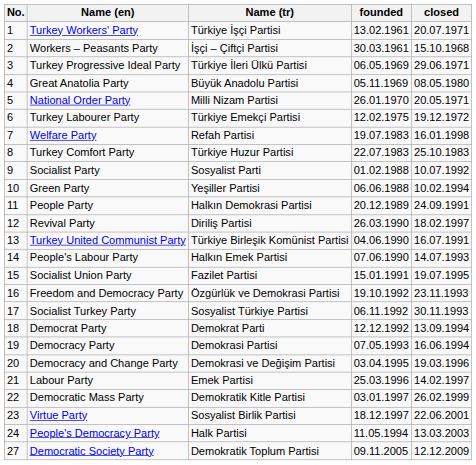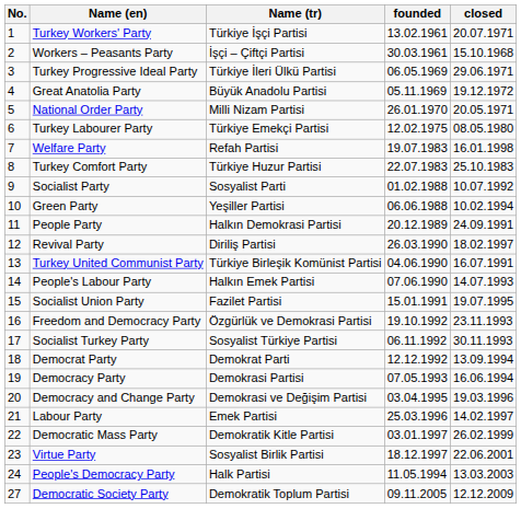Great Anatolia Party | closed: 08.05.1980 -> 19.12.1972
Turkey Labourer Party | closed: 19.12.1972 -> 08.05.1980
